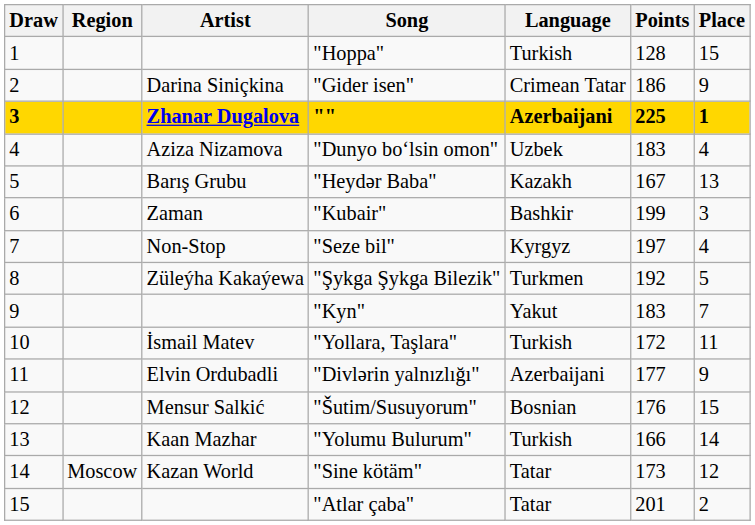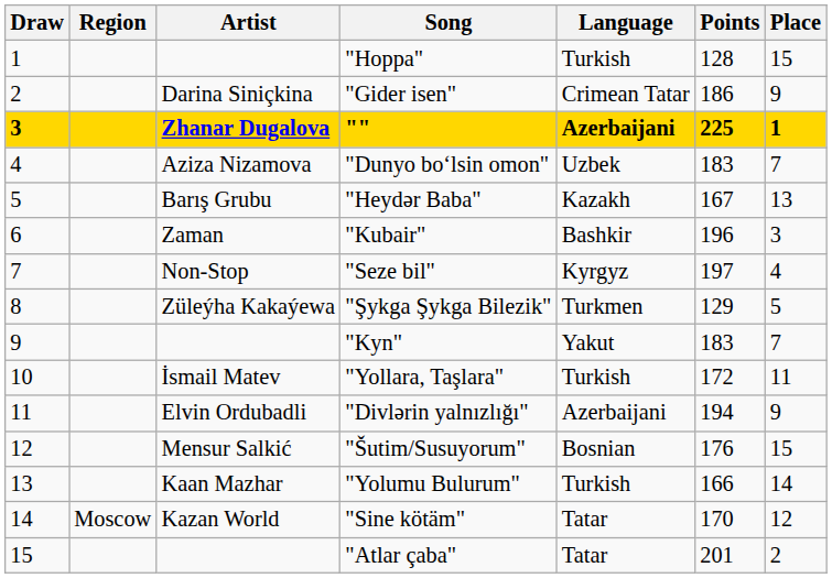"Dunyo boʻlsin omon" | Place: 4 -> 7
"Kubair" | Points: 199 -> 196
"Şykga Şykga Bilezik" | Points: 192 -> 129
"Divlərin yalnızlığı" | Points: 177 -> 194
"Sine kötäm" | Points: 173 -> 170
